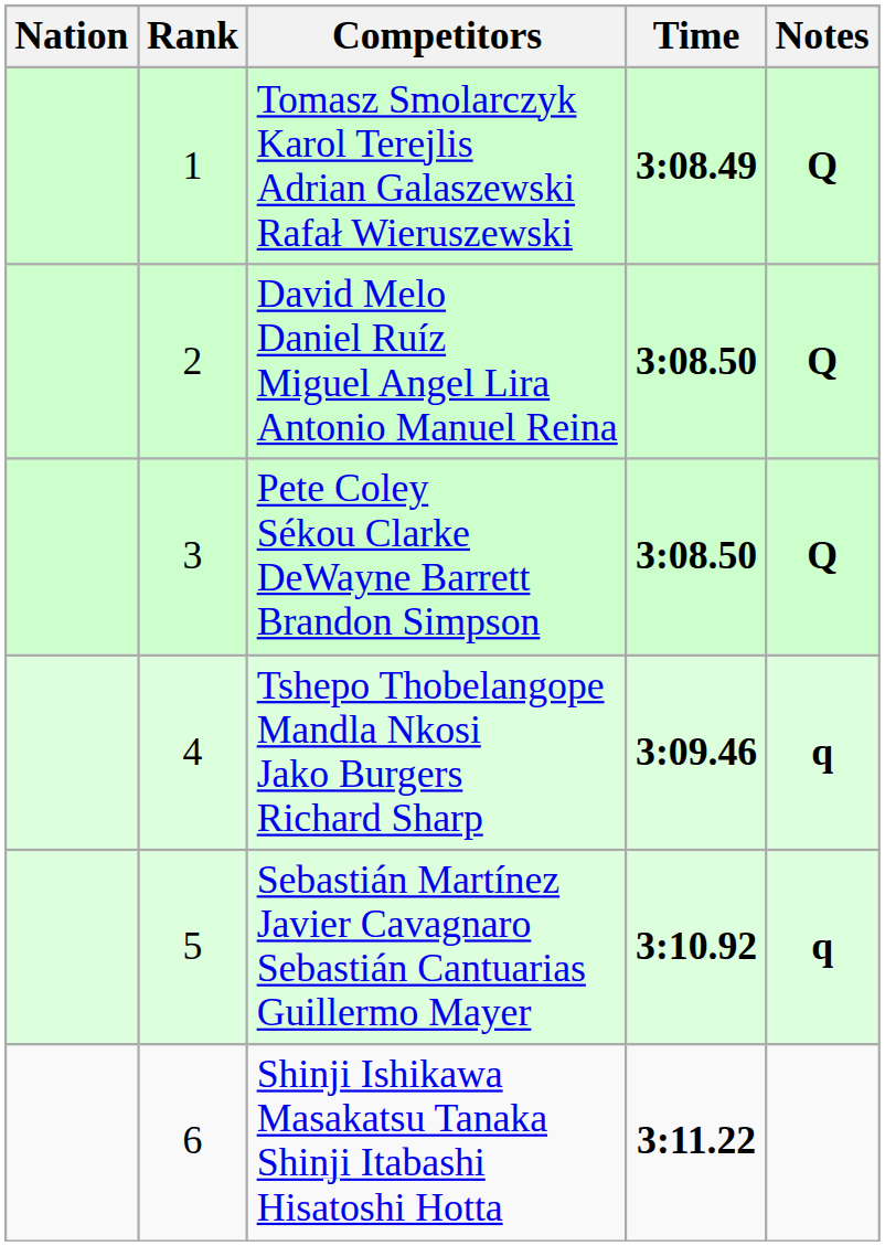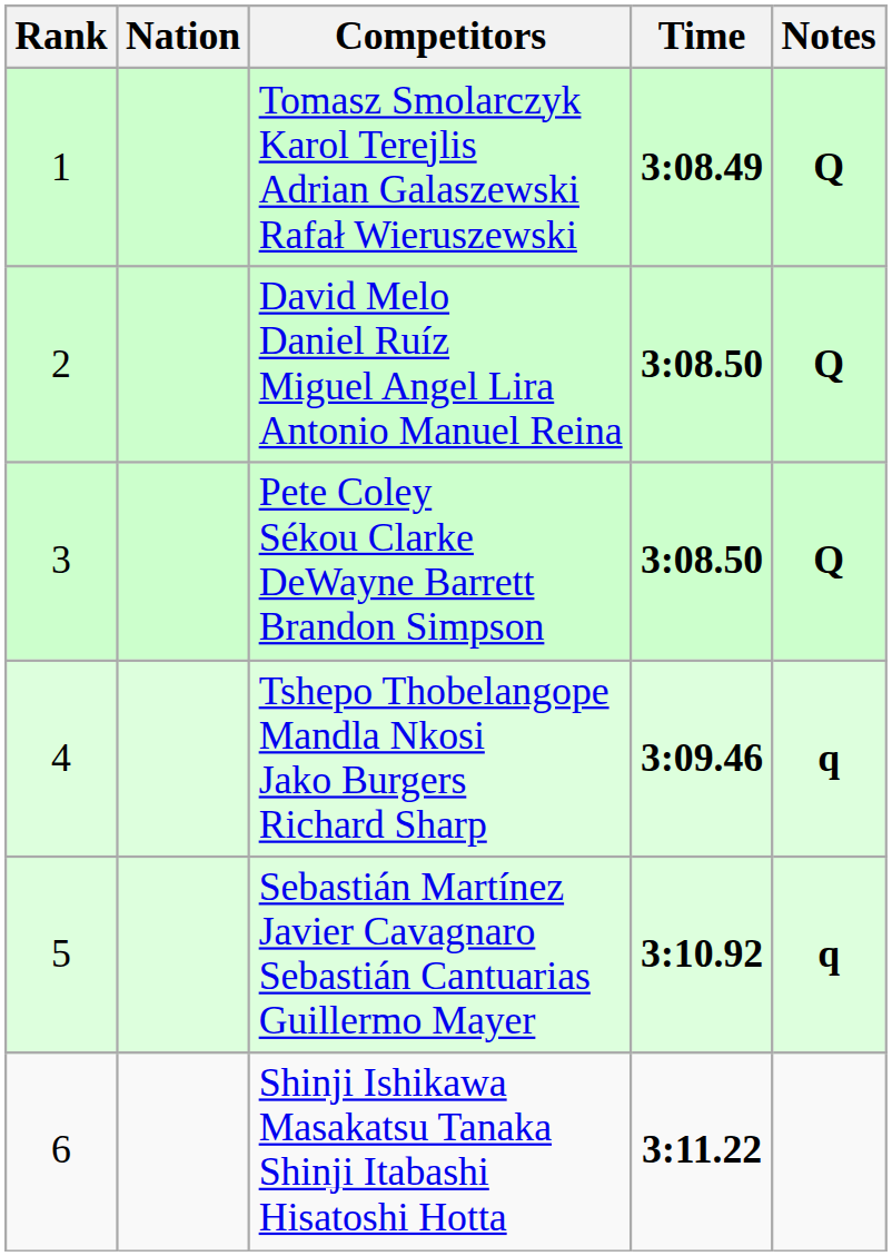columns swapped: Rank <-> Nation
